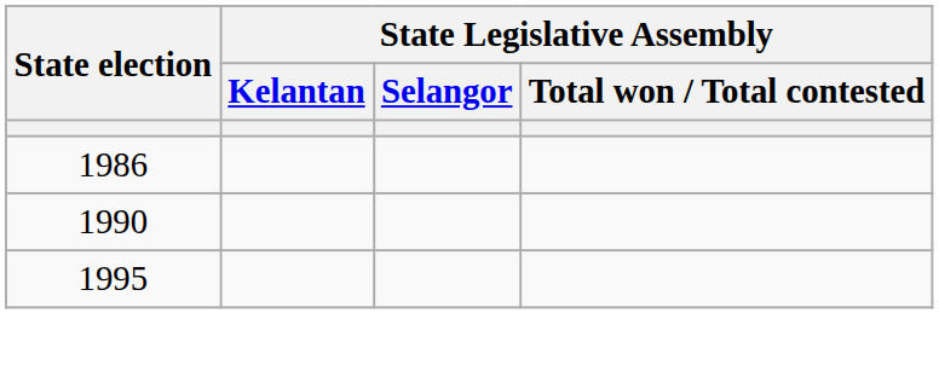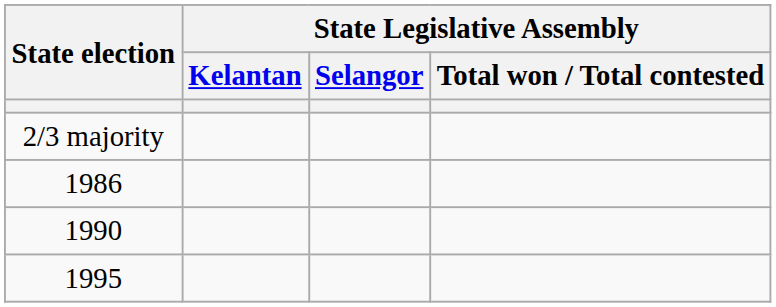+ row: 2/3 majority
